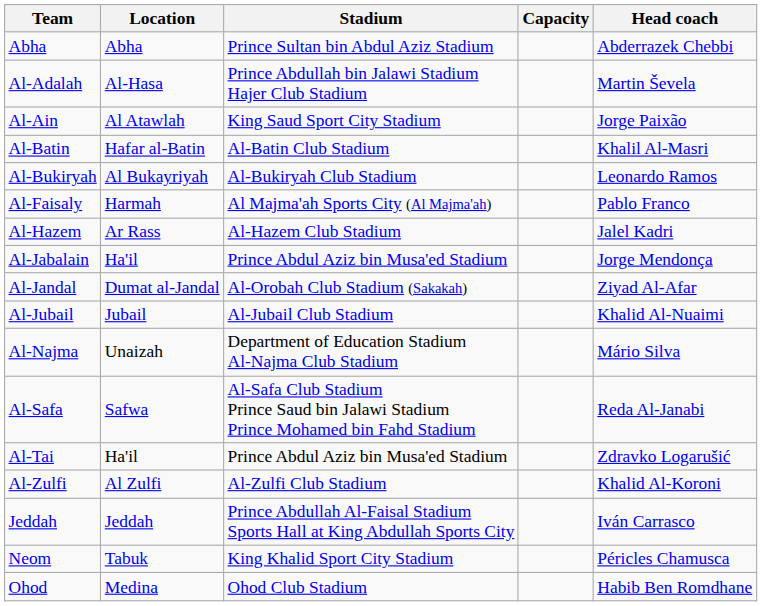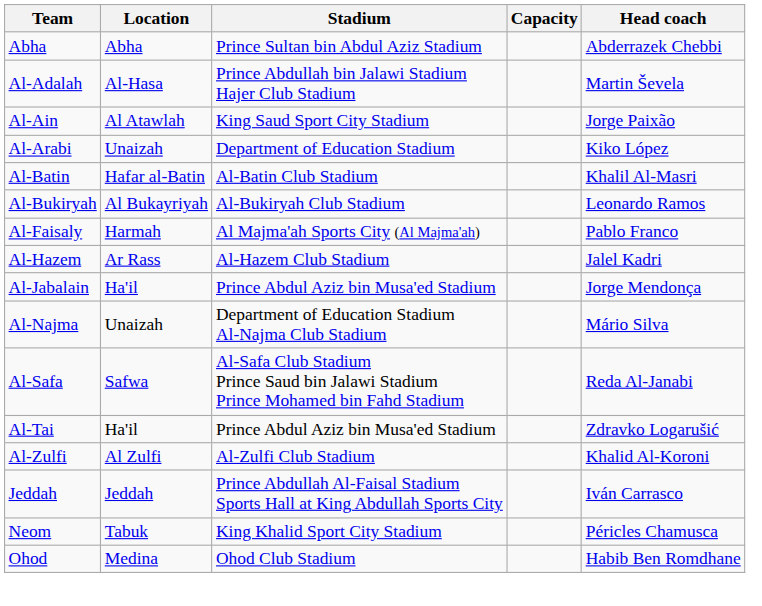+ row: Al-Arabi | Unaizah | Department of Education Stadium | Kiko López
- row: Al-Jandal | Dumat al-Jandal | Al-Orobah Club Stadium (Sakakah) | Ziyad Al-Afar
- row: Al-Jubail | Jubail | Al-Jubail Club Stadium | Khalid Al-Nuaimi
